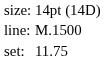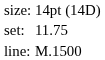rows swapped: set: <-> line:
